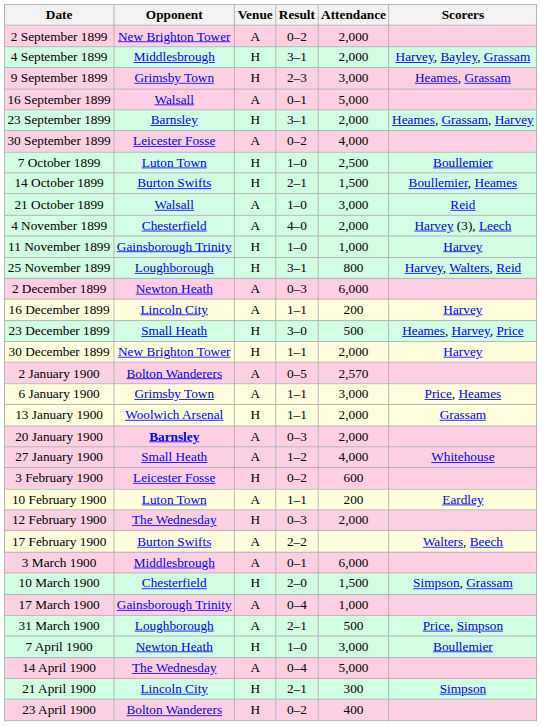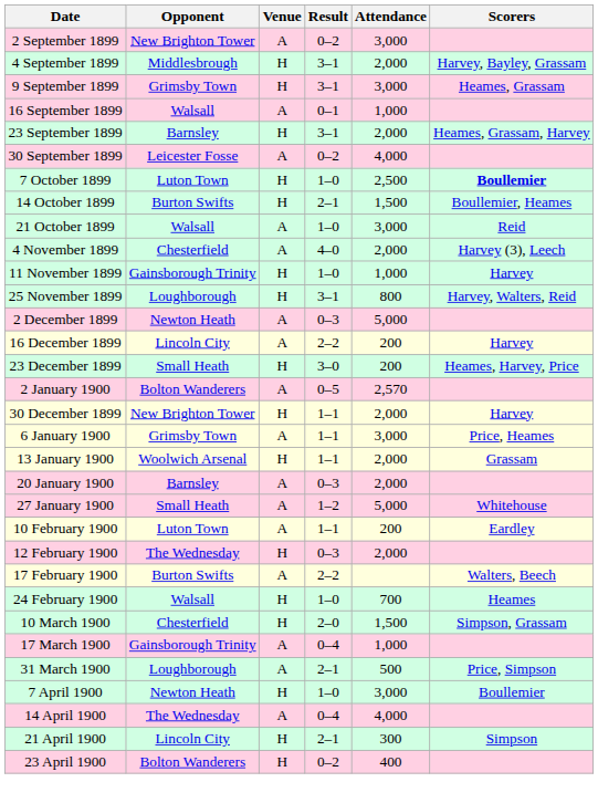2 September 1899 | Attendance: 2,000 -> 3,000
9 September 1899 | Result: 2–3 -> 3–1
16 September 1899 | Attendance: 5,000 -> 1,000
7 October 1899 | Scorers: normal -> bold
2 December 1899 | Attendance: 6,000 -> 5,000
16 December 1899 | Result: 1–1 -> 2–2
23 December 1899 | Attendance: 500 -> 200
rows swapped: 30 December 1899 <-> 2 January 1900
20 January 1900 | Opponent: bold -> normal
27 January 1900 | Attendance: 4,000 -> 5,000
- row: 3 February 1900 | Leicester Fosse | H | 0–2 | 600
+ row: 24 February 1900 | Walsall | H | 1–0 | 700 | Heames
- row: 3 March 1900 | Middlesbrough | A | 0–1 | 6,000
14 April 1900 | Attendance: 5,000 -> 4,000
